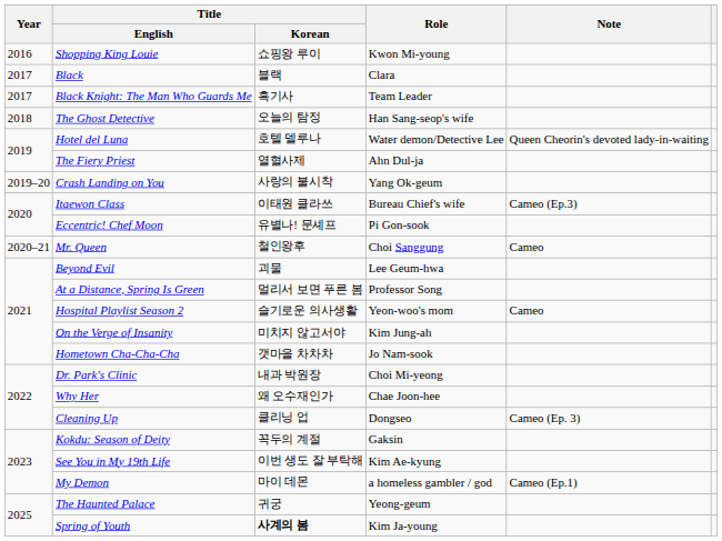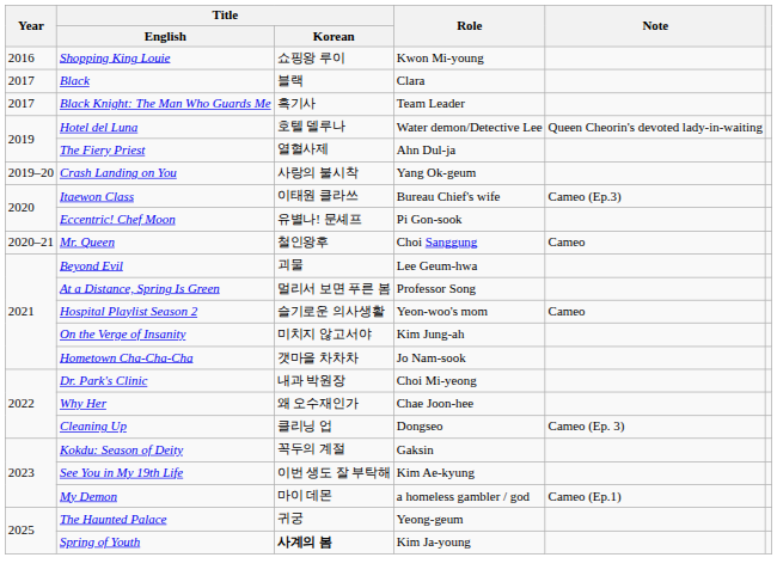- row: 2018 | The Ghost Detective | 오늘의 탐정 | Han Sang-seop's wife
